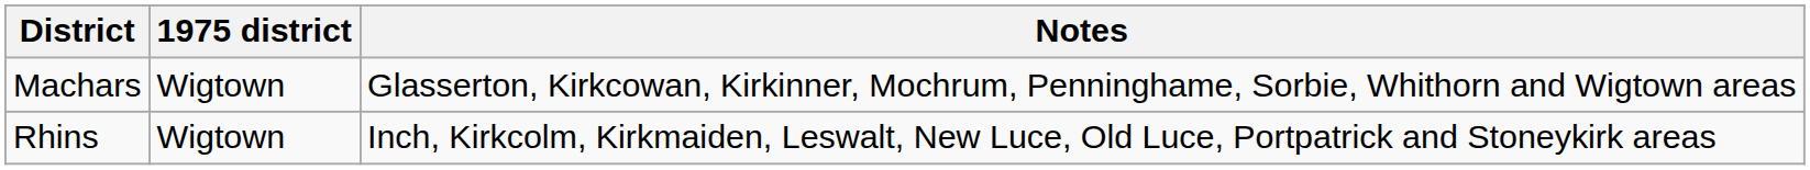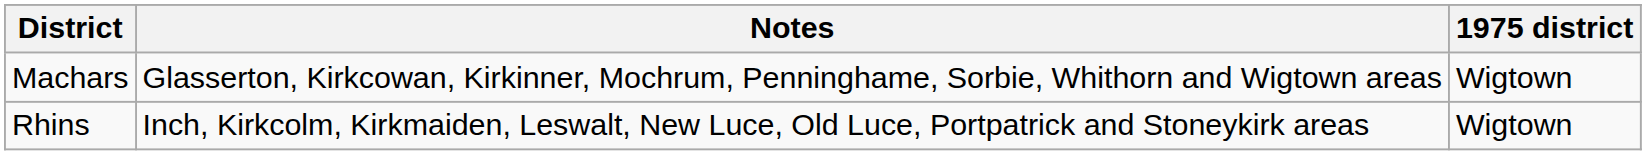columns swapped: Notes <-> 1975 district
